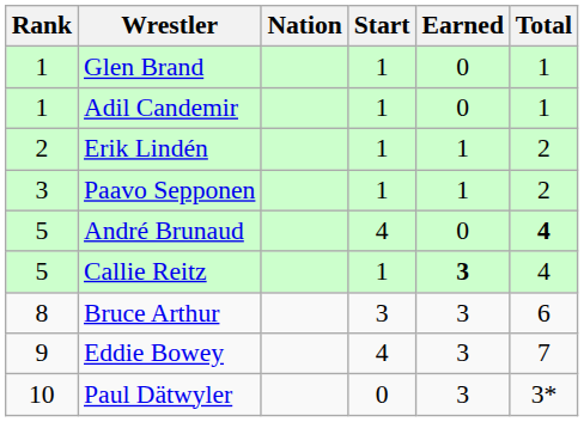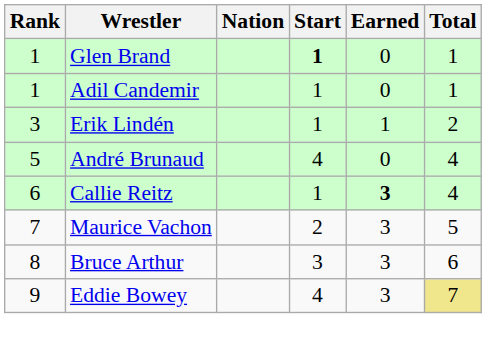Glen Brand | Start: normal -> bold
Erik Lindén | Rank: 2 -> 3
- row: 3 | Paavo Sepponen | 1 | 1 | 2
André Brunaud | Total: bold -> normal
Callie Reitz | Rank: 5 -> 6
+ row: 7 | Maurice Vachon | 2 | 3 | 5
Eddie Bowey | Total: no background -> khaki background
- row: 10 | Paul Dätwyler | 0 | 3 | 3*
